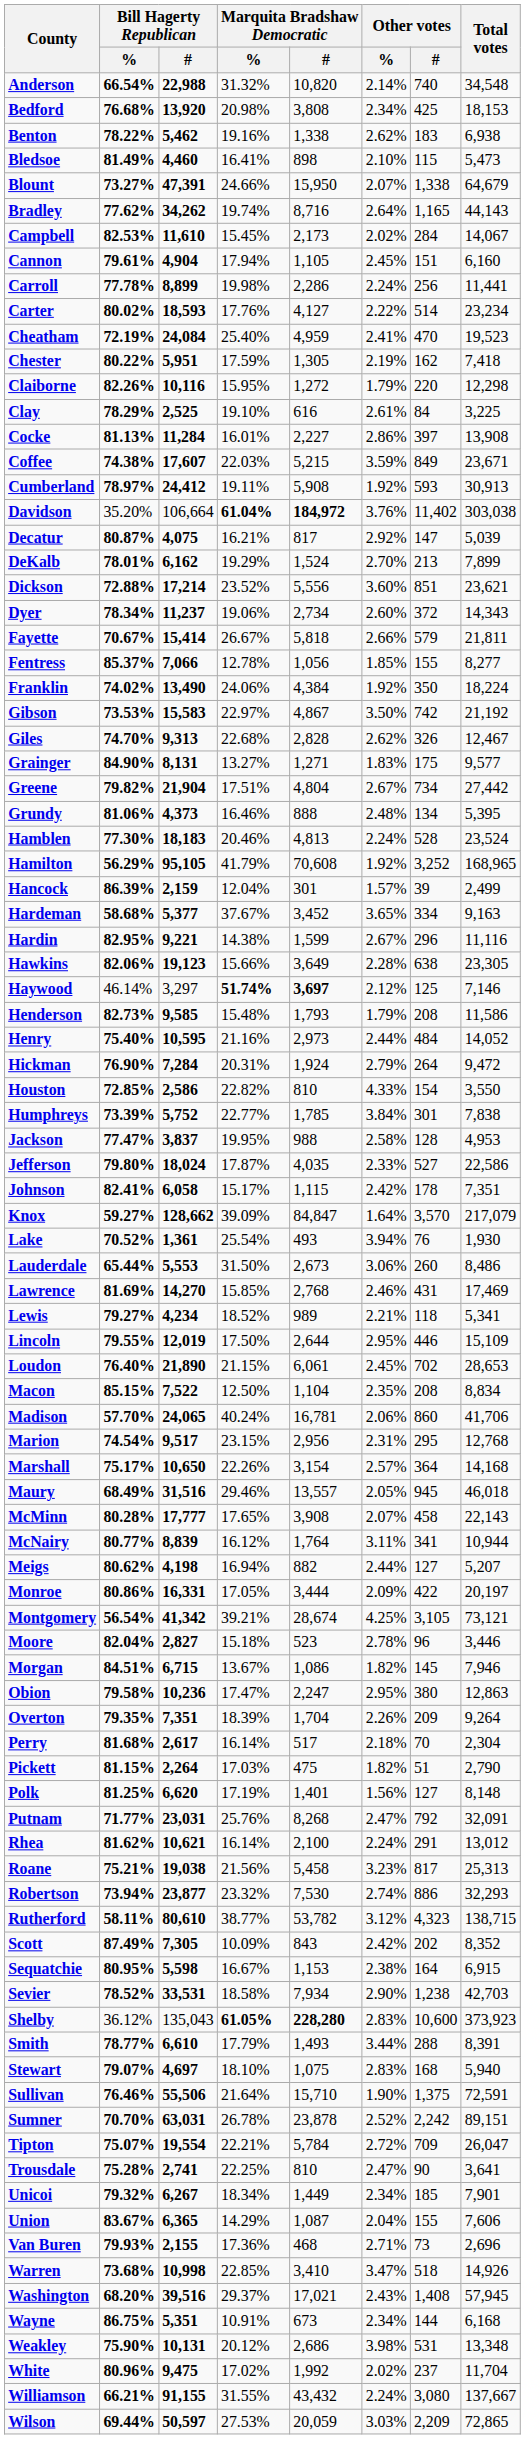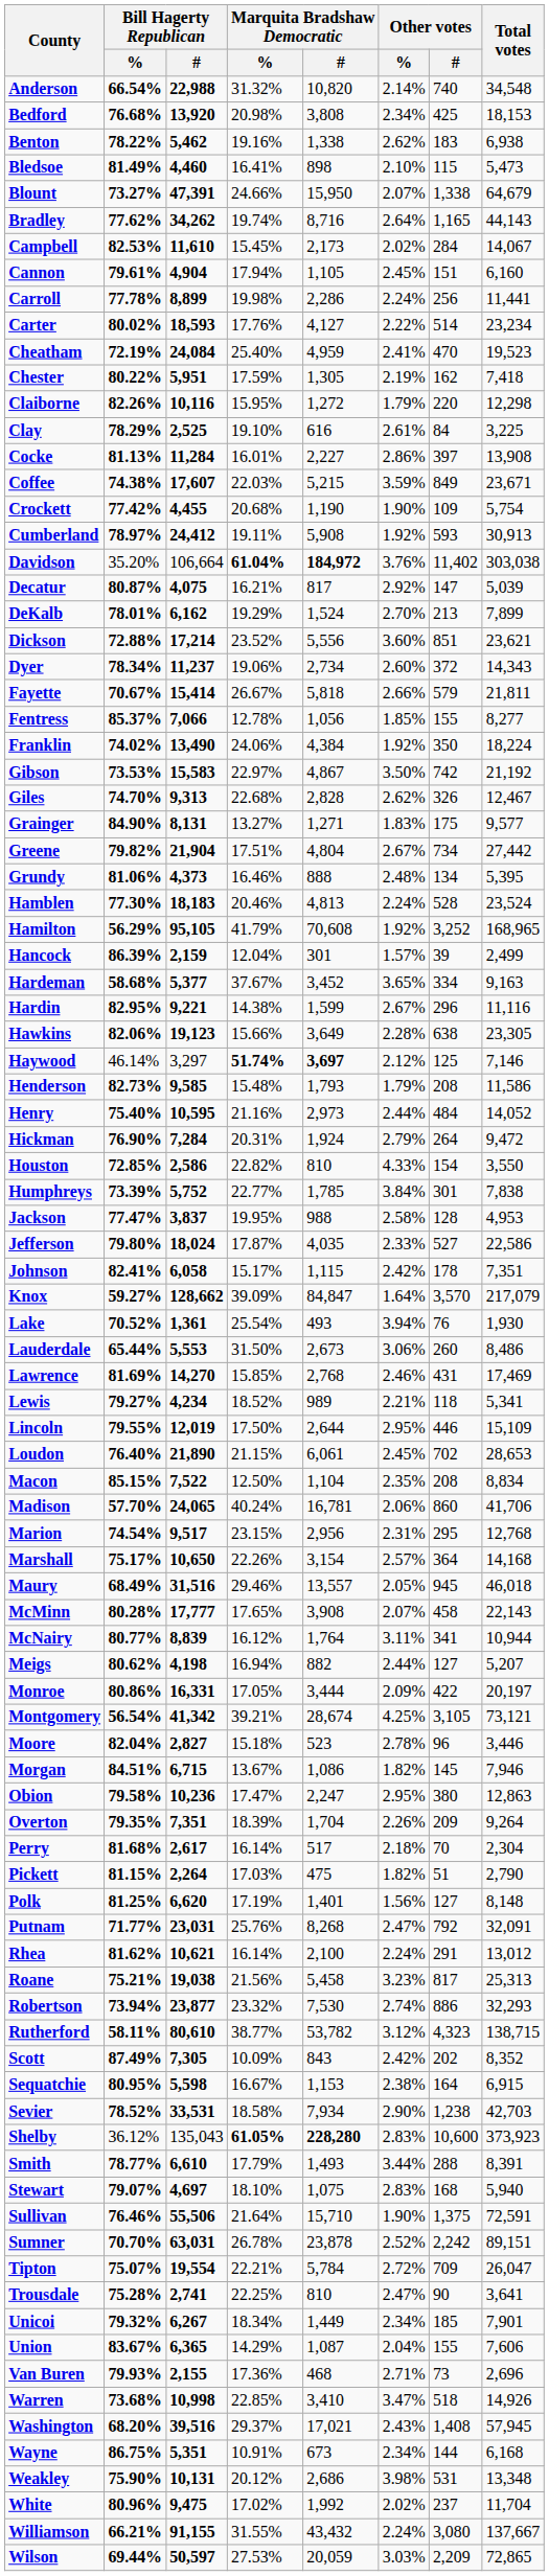+ row: Crockett | 77.42% | 4,455 | 20.68% | 1,190 | 1.90% | 109 | 5,754
